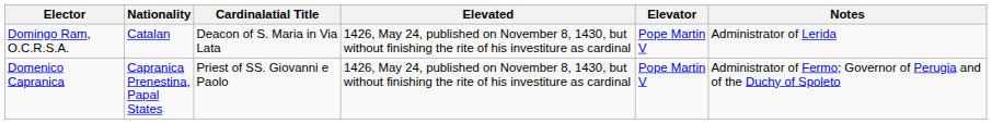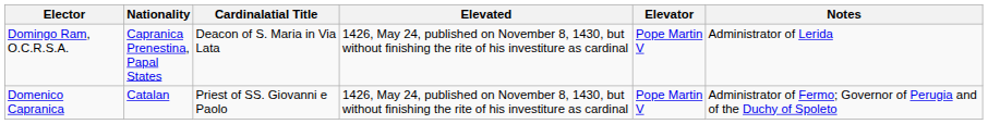Domingo Ram, O.C.R.S.A. | Nationality: Catalan -> Capranica Prenestina, Papal States
Domenico Capranica | Nationality: Capranica Prenestina, Papal States -> Catalan
